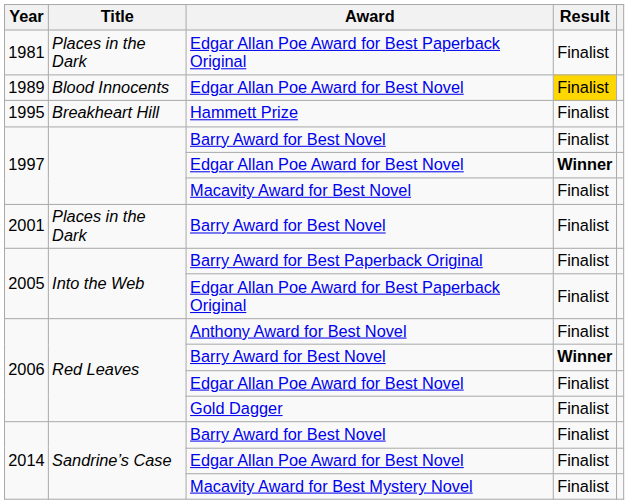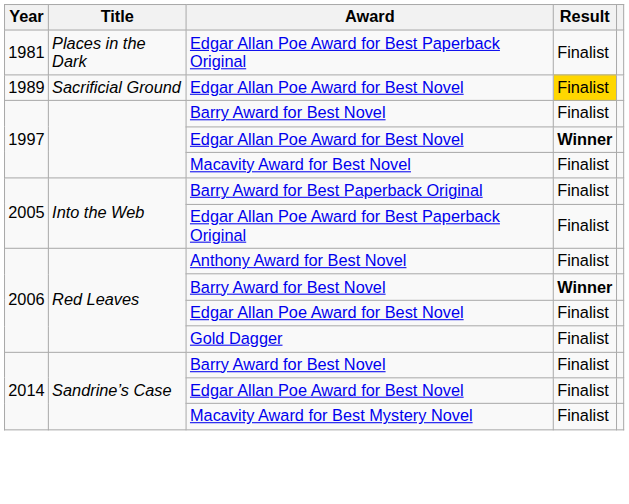1989 / Edgar Allan Poe Award for Best Novel | Title: Blood Innocents -> Sacrificial Ground
- row: 1995 | Breakheart Hill | Hammett Prize | Finalist
- row: 2001 | Places in the Dark | Barry Award for Best Novel | Finalist
